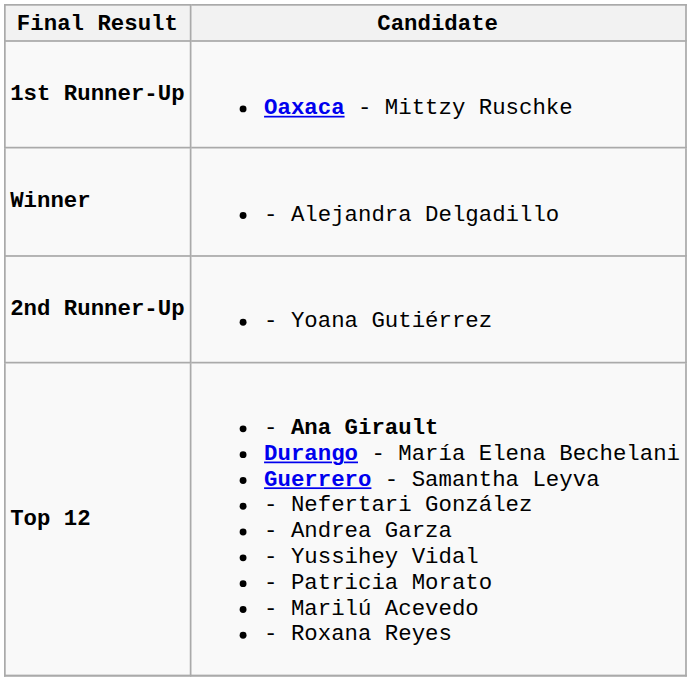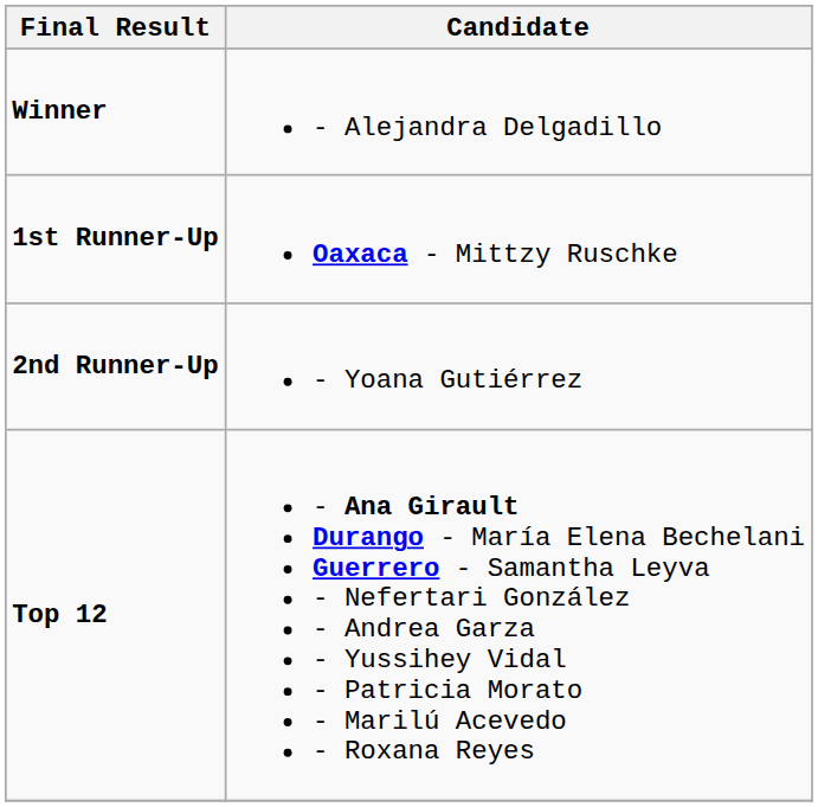rows swapped: Winner <-> 1st Runner-Up
